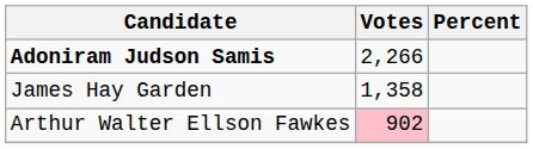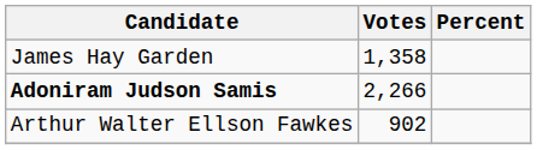rows swapped: Adoniram Judson Samis <-> James Hay Garden
Arthur Walter Ellson Fawkes | Votes: pink background -> no background
